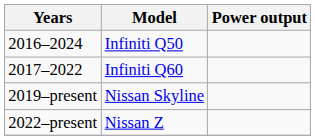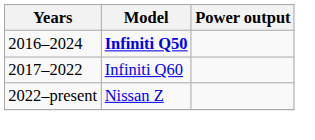2016–2024 | Model: normal -> bold
- row: 2019–present | Nissan Skyline
